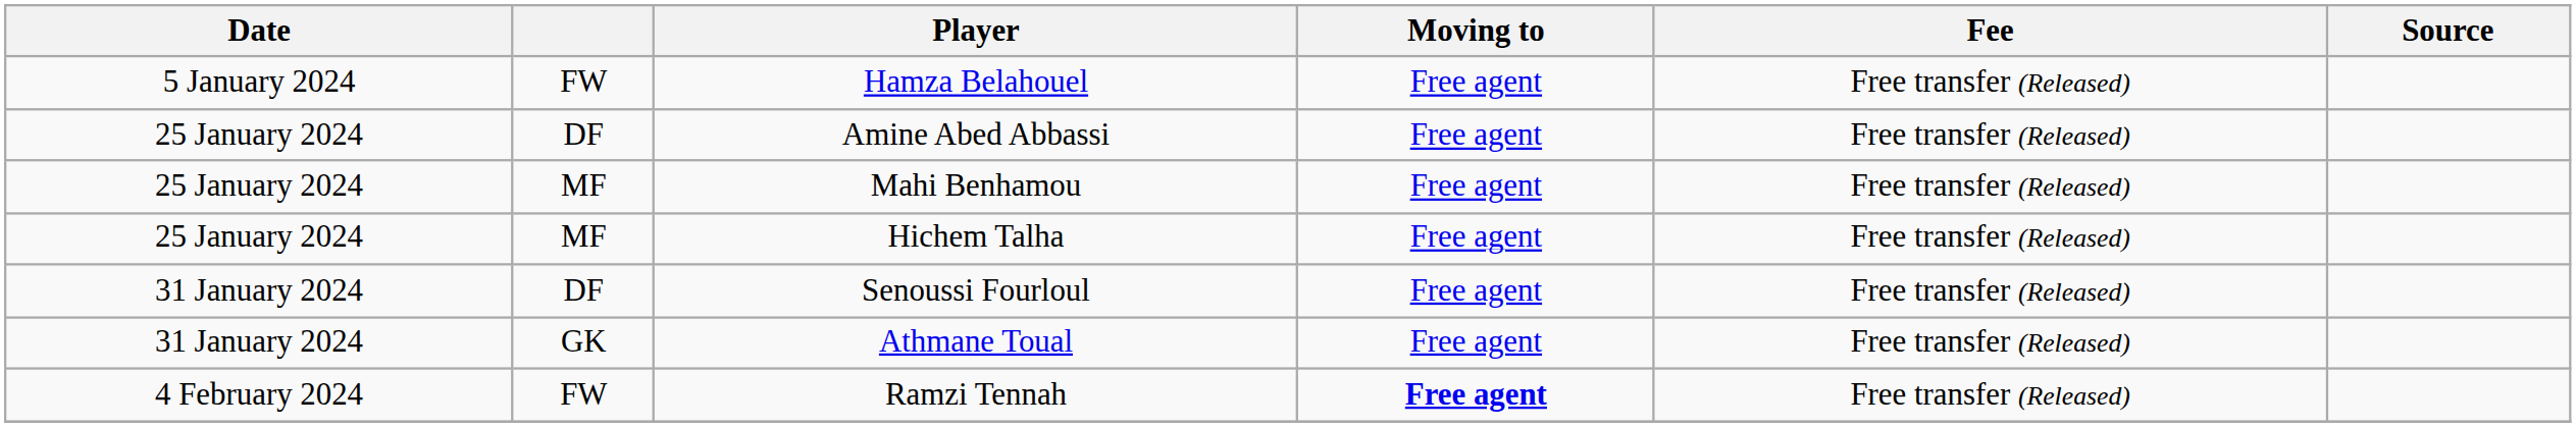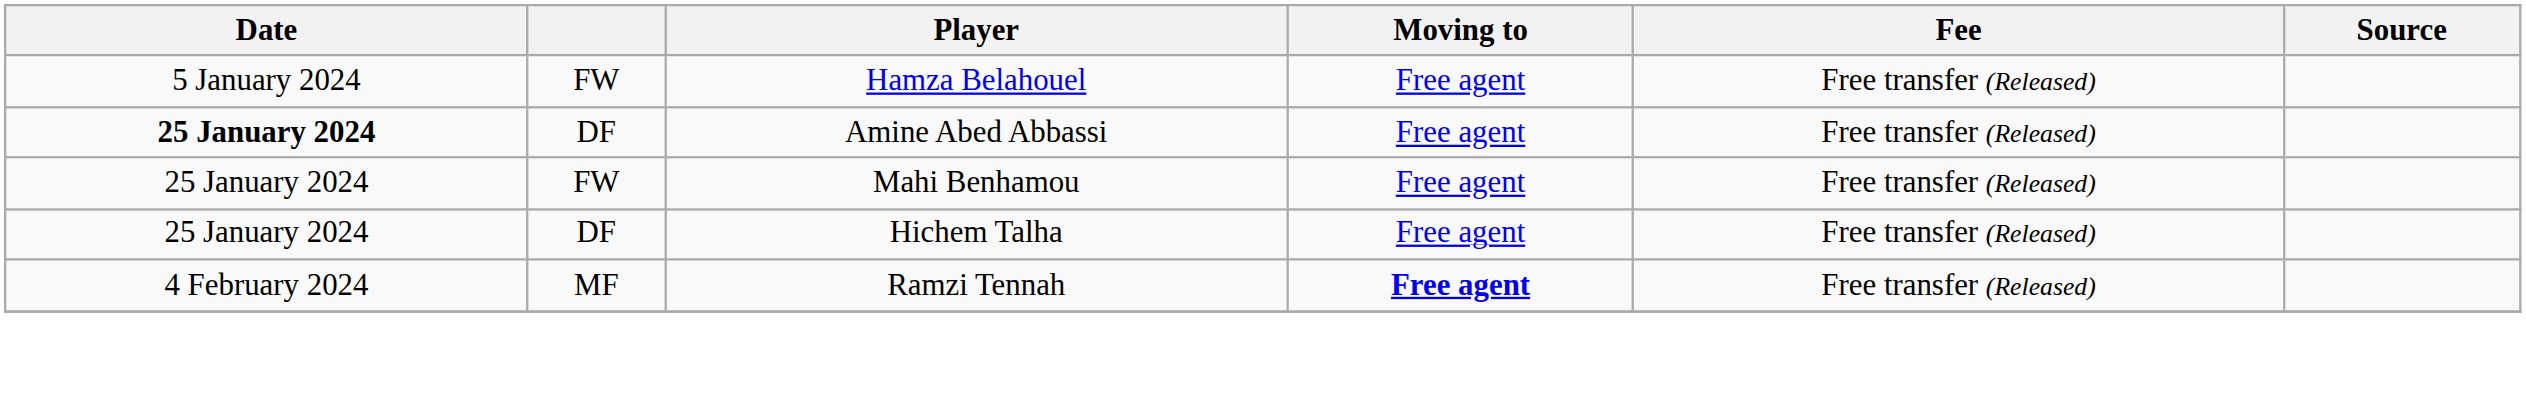Amine Abed Abbassi | Date: normal -> bold
Mahi Benhamou | column 2: MF -> FW
Hichem Talha | column 2: MF -> DF
- row: 31 January 2024 | DF | Senoussi Fourloul | Free agent | Free transfer (Released)
- row: 31 January 2024 | GK | Athmane Toual | Free agent | Free transfer (Released)
Ramzi Tennah | column 2: FW -> MF
